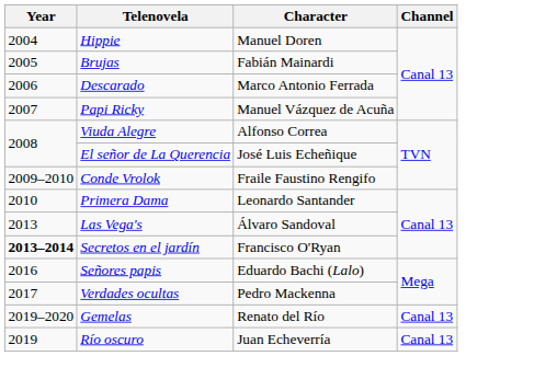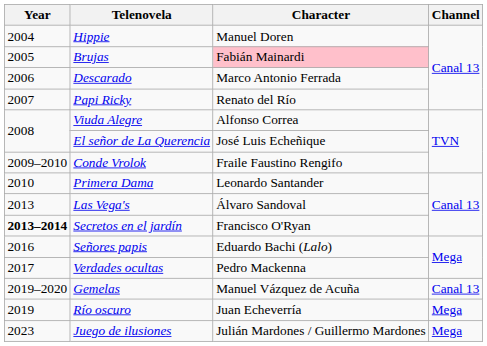Brujas | Character: no background -> pink background
Papi Ricky | Character: Manuel Vázquez de Acuña -> Renato del Río
Gemelas | Character: Renato del Río -> Manuel Vázquez de Acuña
Río oscuro | Channel: Canal 13 -> Mega
+ row: 2023 | Juego de ilusiones | Julián Mardones / Guillermo Mardones | Mega
